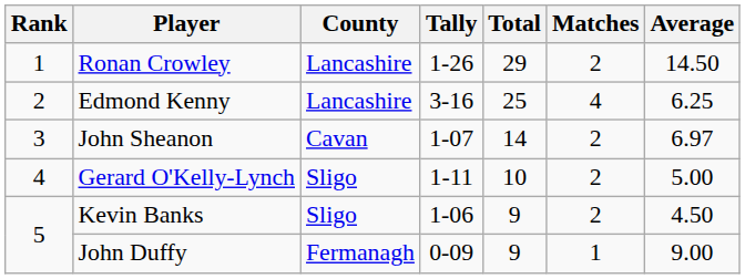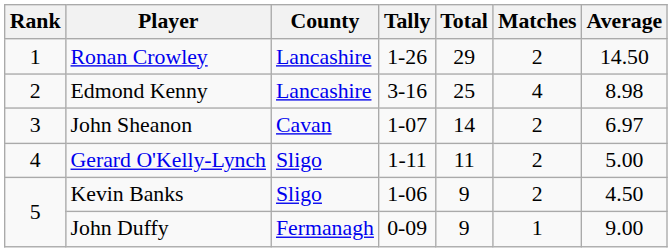Edmond Kenny | Average: 6.25 -> 8.98
Gerard O'Kelly-Lynch | Total: 10 -> 11
